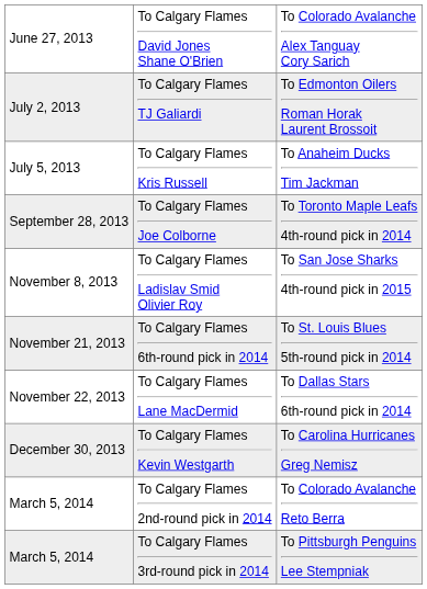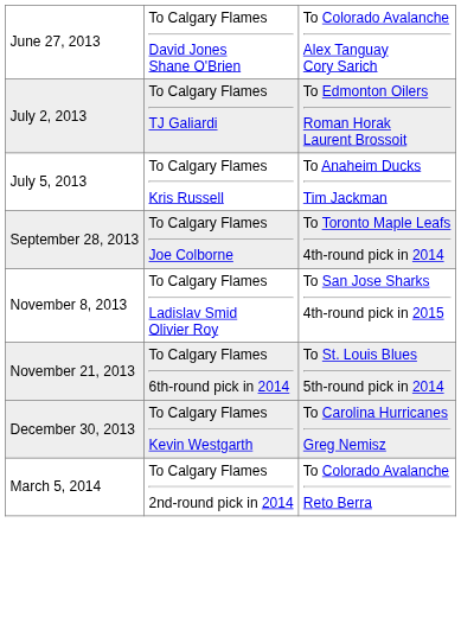- row: November 22, 2013 | To Calgary Flames Lane MacDermid | To Dallas Stars 6th-round pick in 2014
- row: March 5, 2014 | To Calgary Flames 3rd-round pick in 2014 | To Pittsburgh Penguins Lee Stempniak
